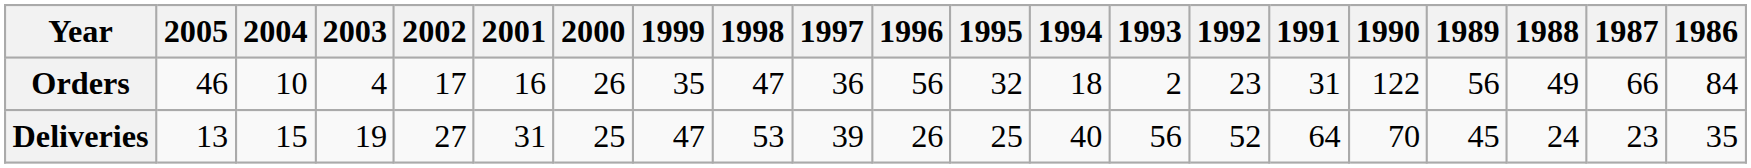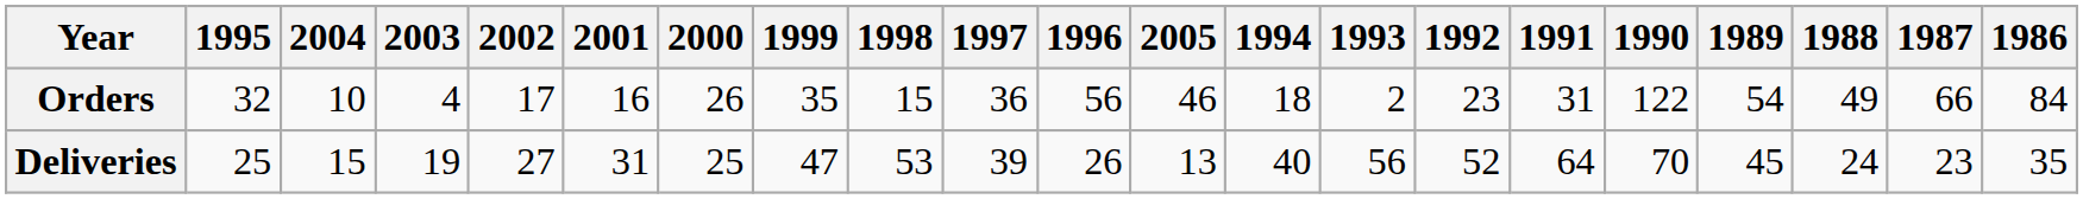columns swapped: 2005 <-> 1995
Orders | 1998: 47 -> 15
Orders | 1989: 56 -> 54
